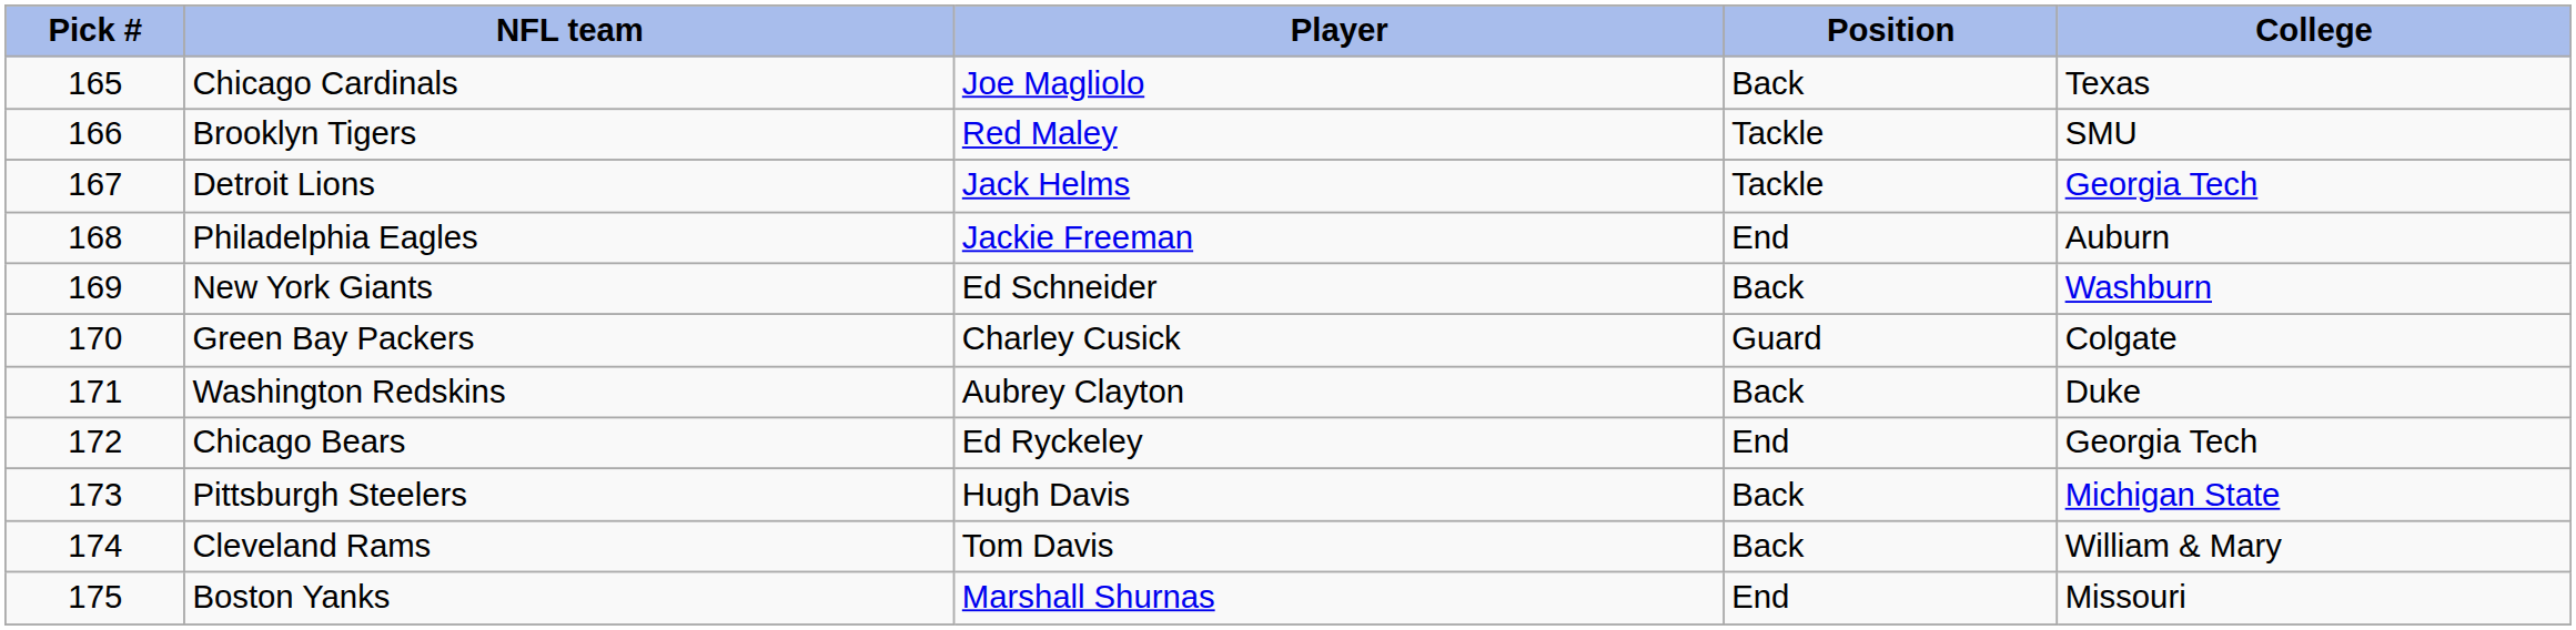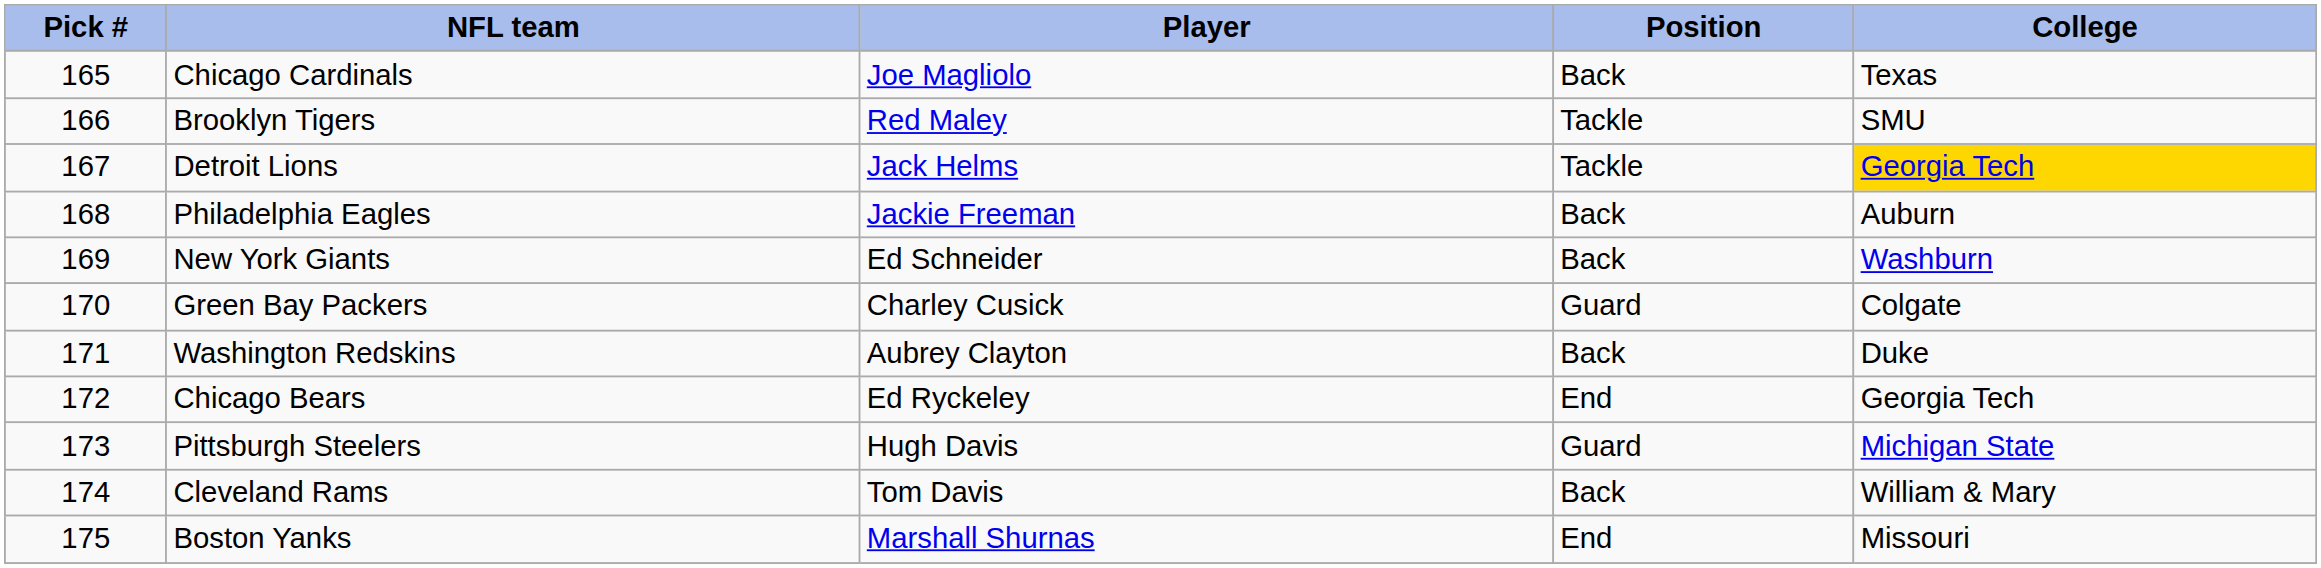Detroit Lions | College: no background -> gold background
Philadelphia Eagles | Position: End -> Back
Pittsburgh Steelers | Position: Back -> Guard
